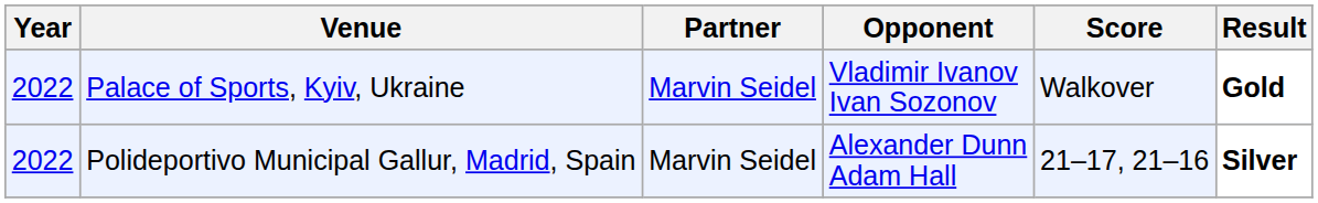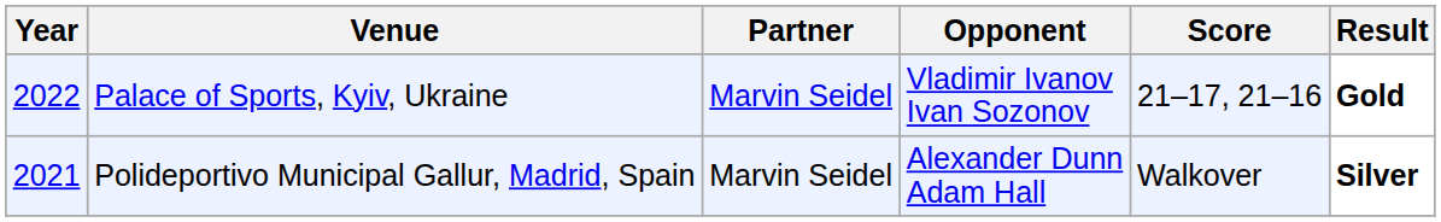Palace of Sports, Kyiv, Ukraine | Score: Walkover -> 21–17, 21–16
Polideportivo Municipal Gallur, Madrid, Spain | Year: 2022 -> 2021
Polideportivo Municipal Gallur, Madrid, Spain | Score: 21–17, 21–16 -> Walkover
